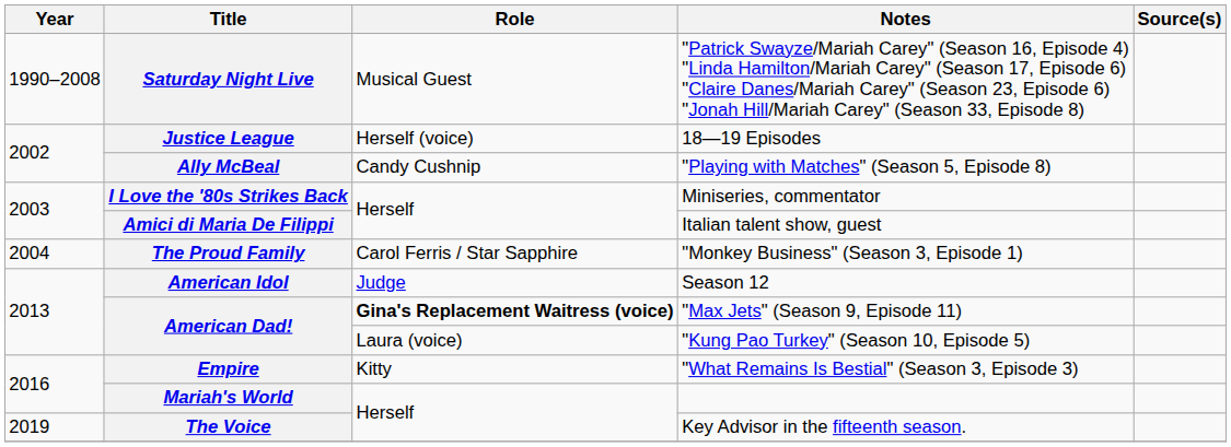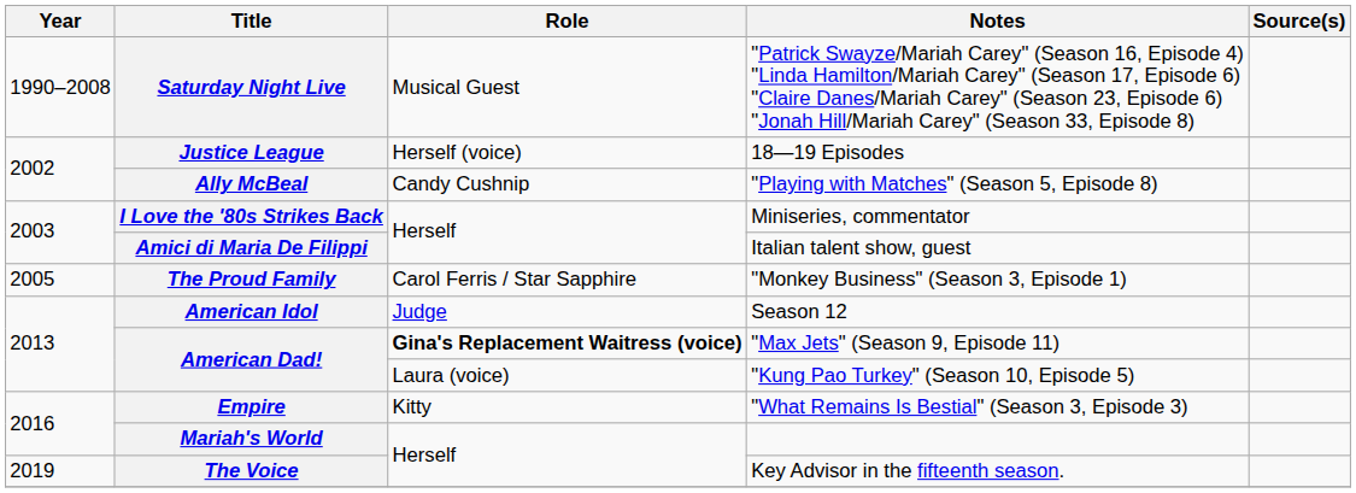The Proud Family | Year: 2004 -> 2005
